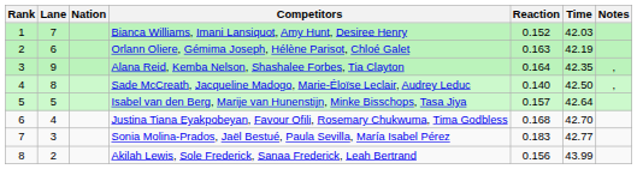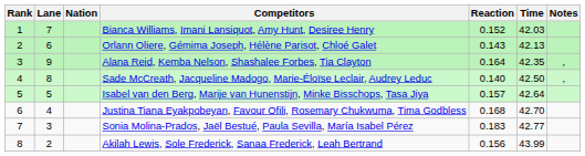Orlann Oliere, Gémima Joseph, Hélène Parisot, Chloé Galet | Reaction: 0.163 -> 0.143
Orlann Oliere, Gémima Joseph, Hélène Parisot, Chloé Galet | Time: 42.19 -> 42.13
